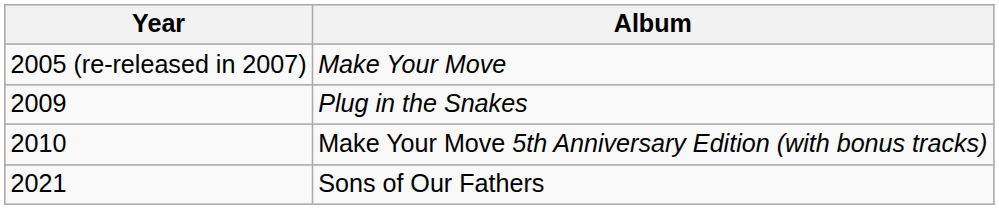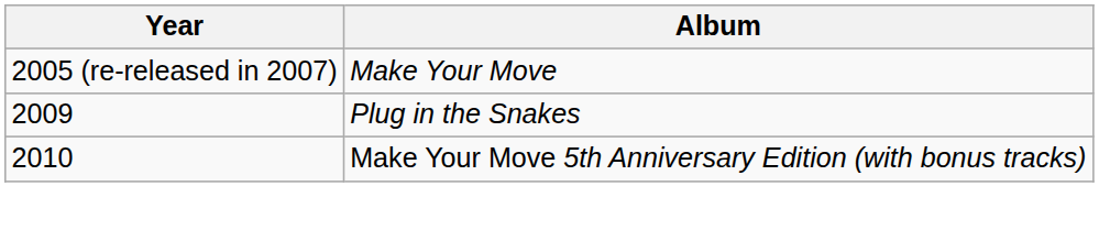- row: 2021 | Sons of Our Fathers
